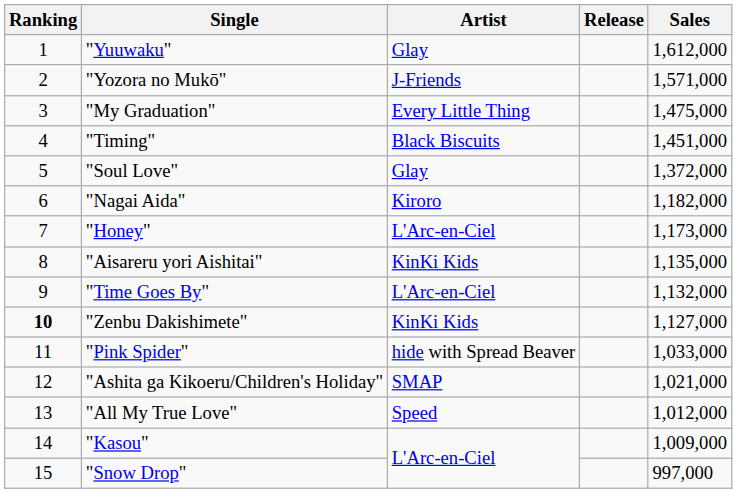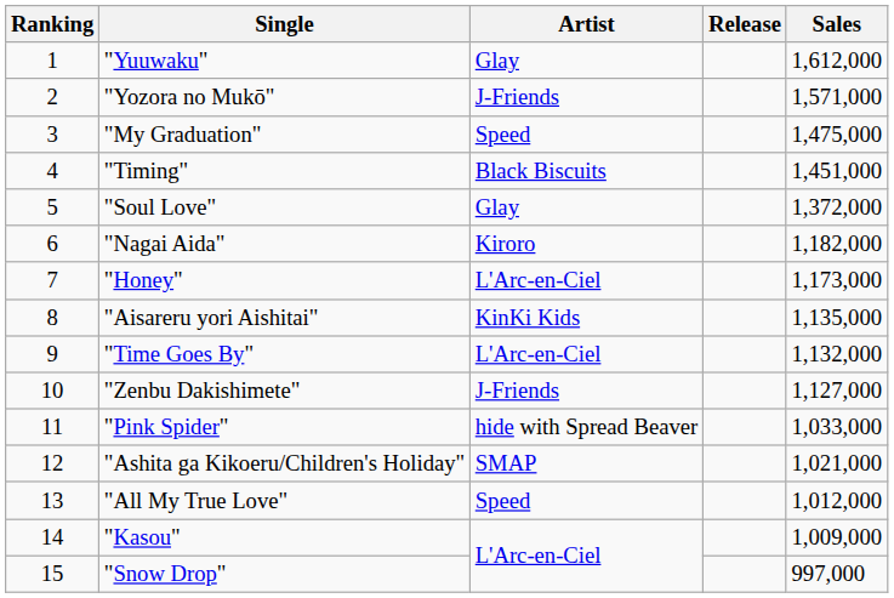"My Graduation" | Artist: Every Little Thing -> Speed
"Zenbu Dakishimete" | Ranking: bold -> normal
"Zenbu Dakishimete" | Artist: KinKi Kids -> J-Friends
